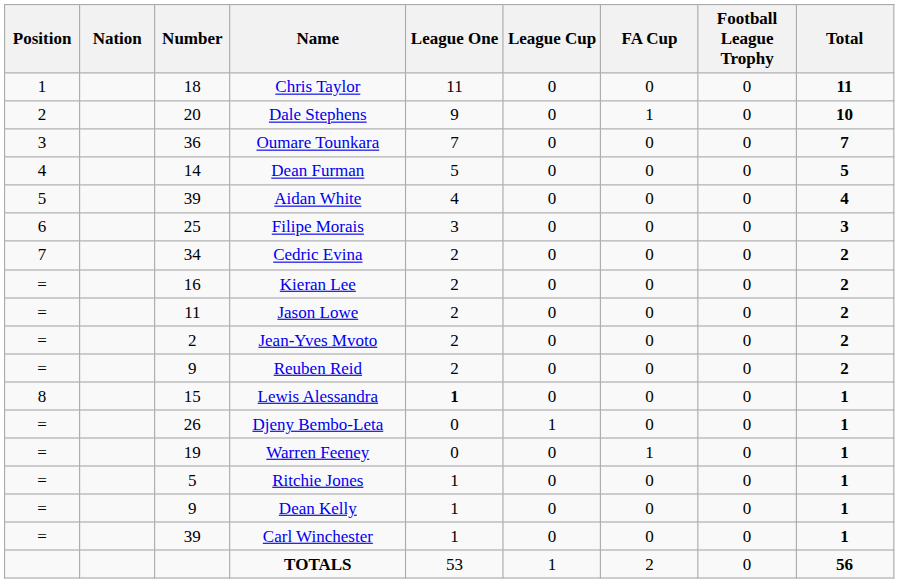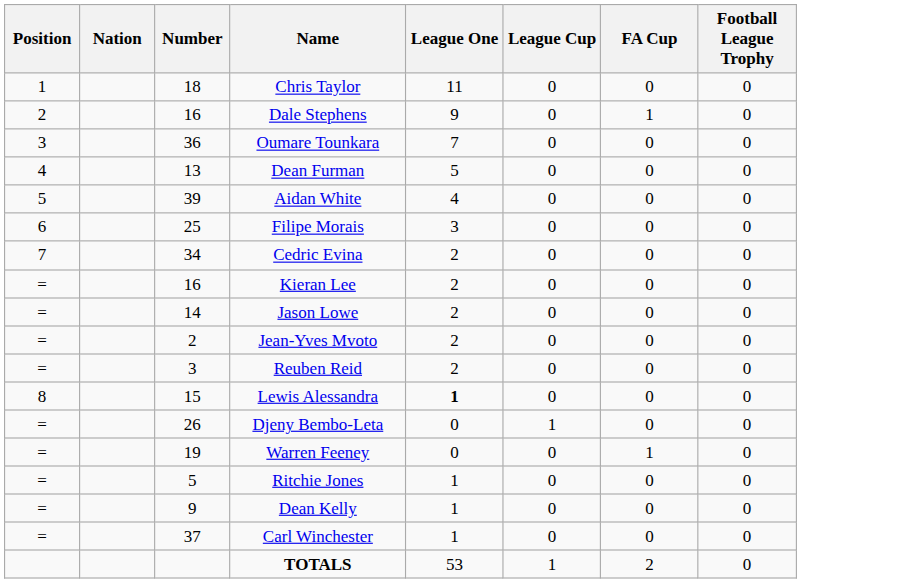- column: Total | 11 | 10 | 7 | 5 | 4 | 3 | 2 | 2 | 2 | 2 | 2 | 1 | 1 | 1 | 1 | 1 | 1 | 56
Dale Stephens | Number: 20 -> 16
Dean Furman | Number: 14 -> 13
Jason Lowe | Number: 11 -> 14
Reuben Reid | Number: 9 -> 3
Carl Winchester | Number: 39 -> 37
